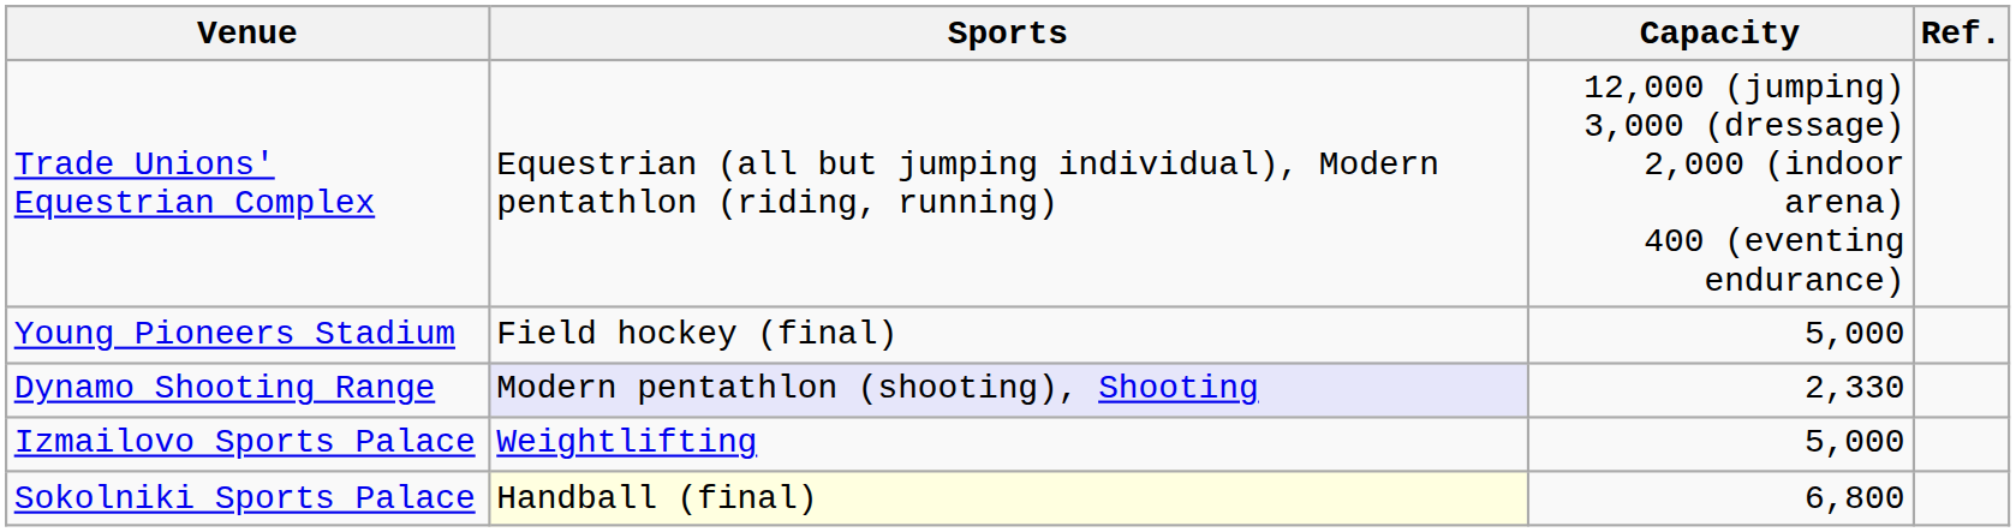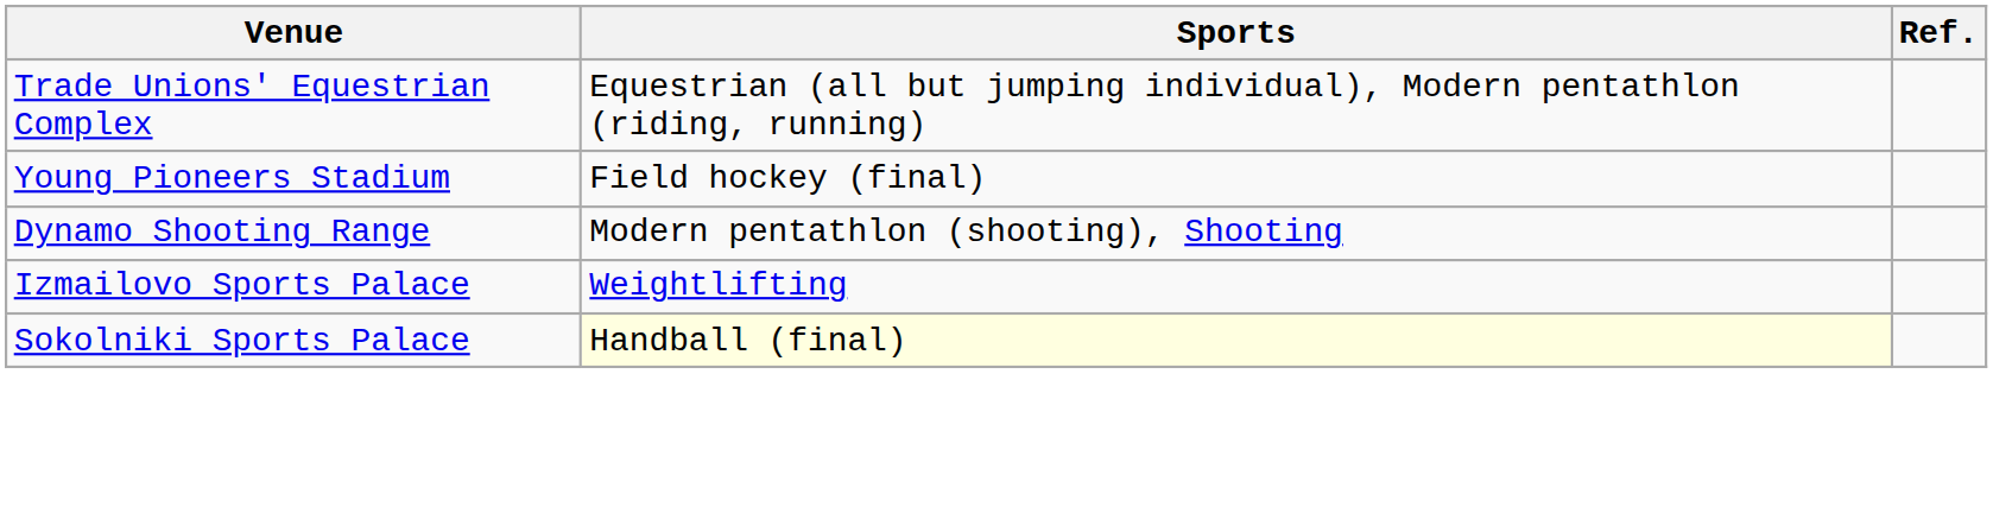- column: Capacity | 12,000 (jumping) 3,000 (dressage) 2,000 (indoor arena) 400 (eventing endurance) | 5,000 | 2,330 | 5,000 | 6,800
Dynamo Shooting Range | Sports: lavender background -> no background
